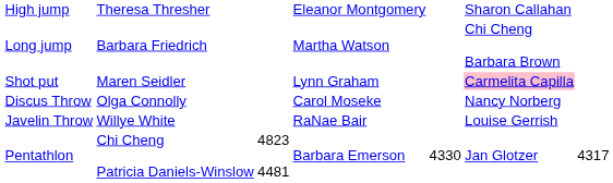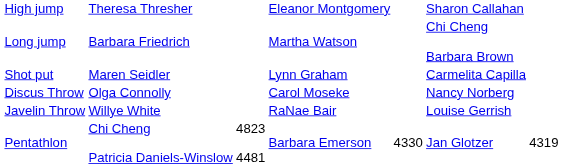Shot put | column 6: pink background -> no background
Pentathlon | column 7: 4317 -> 4319
